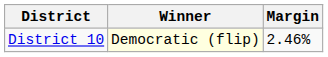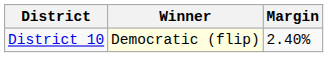District 10 | Margin: 2.46% -> 2.40%
